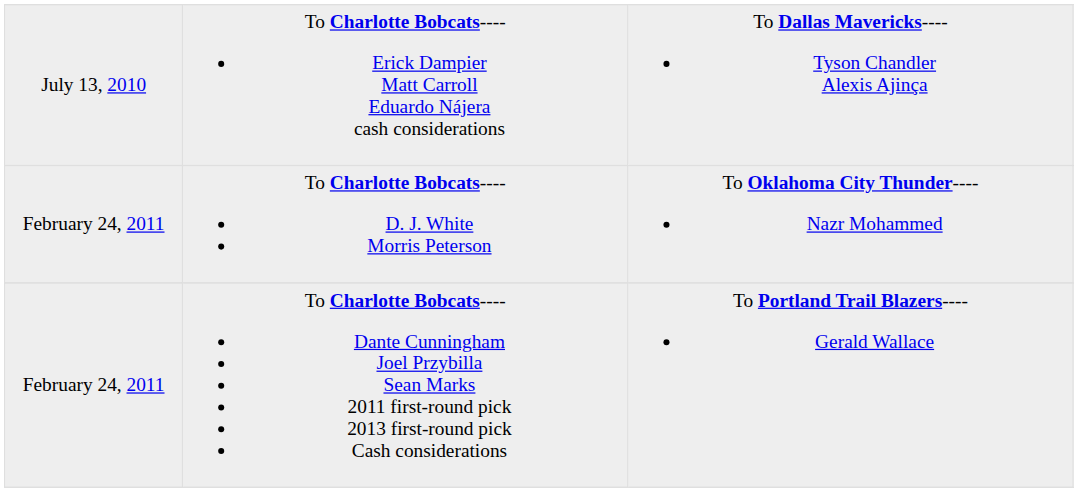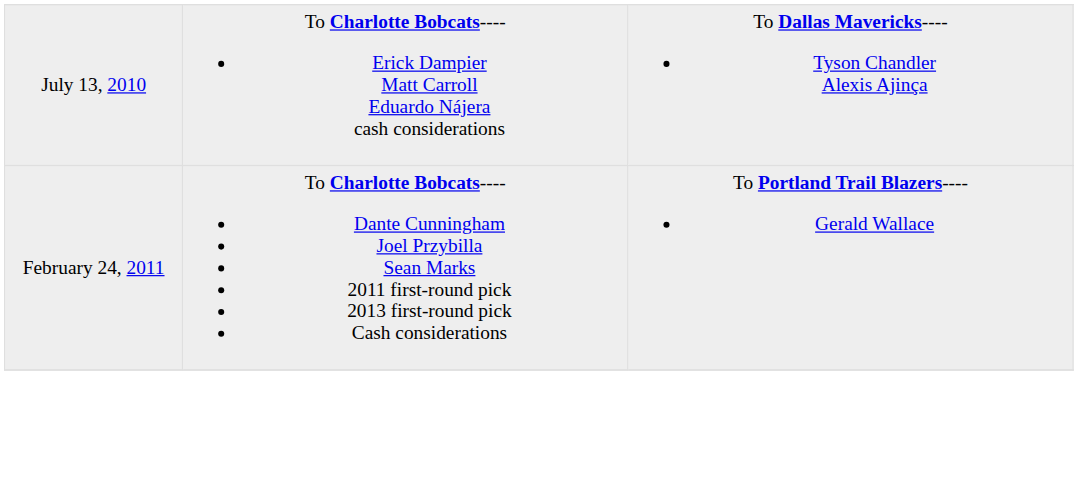- row: February 24, 2011 | To Charlotte Bobcats---- D. J. White Morris Peterson | To Oklahoma City Thunder---- Nazr Mohammed
